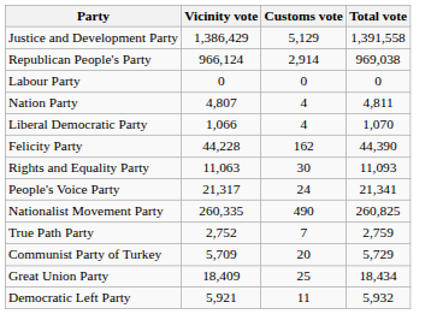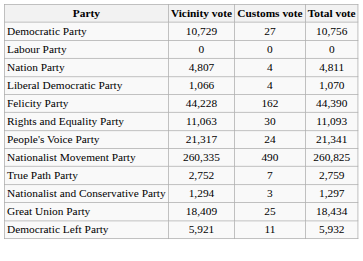- row: Justice and Development Party | 1,386,429 | 5,129 | 1,391,558
+ row: Democratic Party | 10,729 | 27 | 10,756
- row: Republican People's Party | 966,124 | 2,914 | 969,038
- row: Communist Party of Turkey | 5,709 | 20 | 5,729
+ row: Nationalist and Conservative Party | 1,294 | 3 | 1,297
